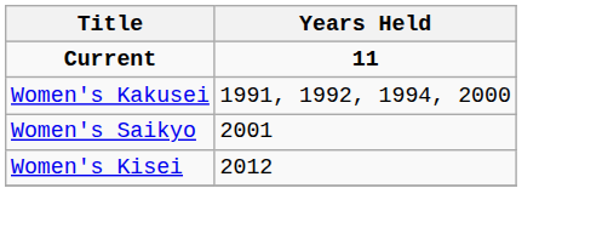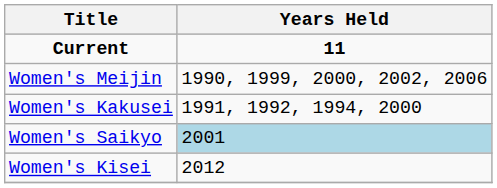+ row: Women's Meijin | 1990, 1999, 2000, 2002, 2006
Women's Saikyo | Years Held: no background -> lightblue background
